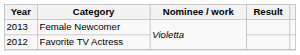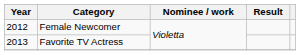Female Newcomer | Year: 2013 -> 2012
Favorite TV Actress | Year: 2012 -> 2013
